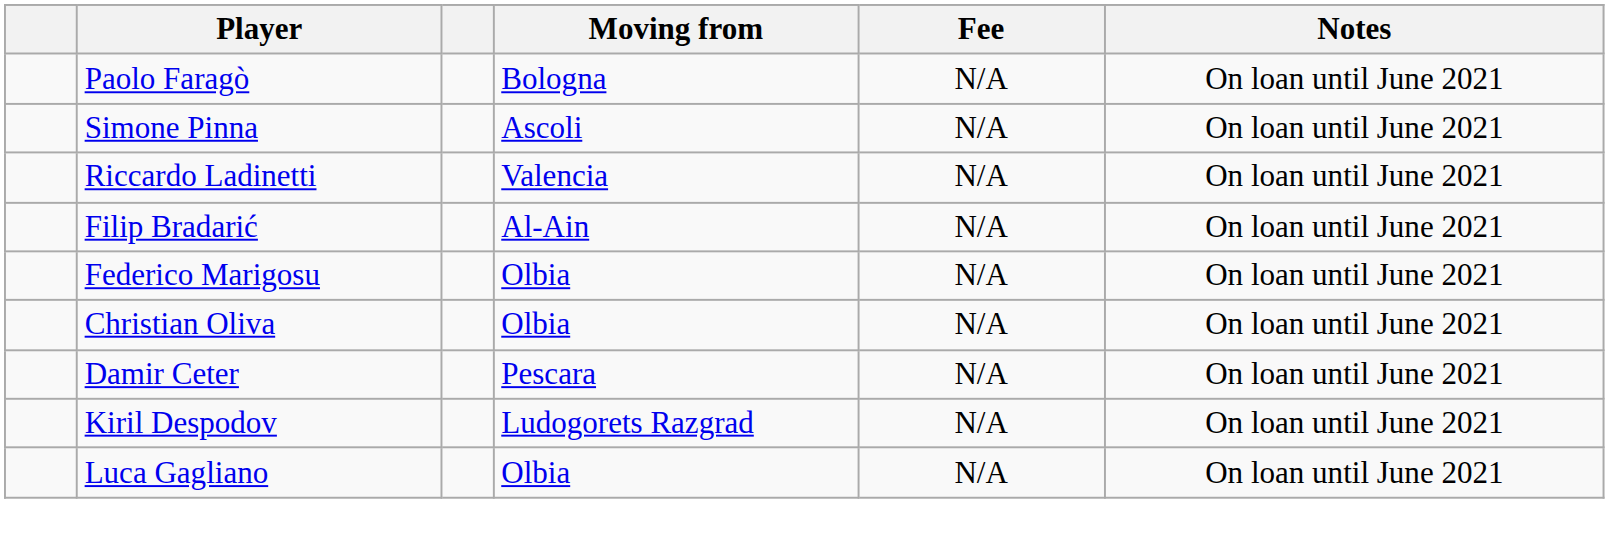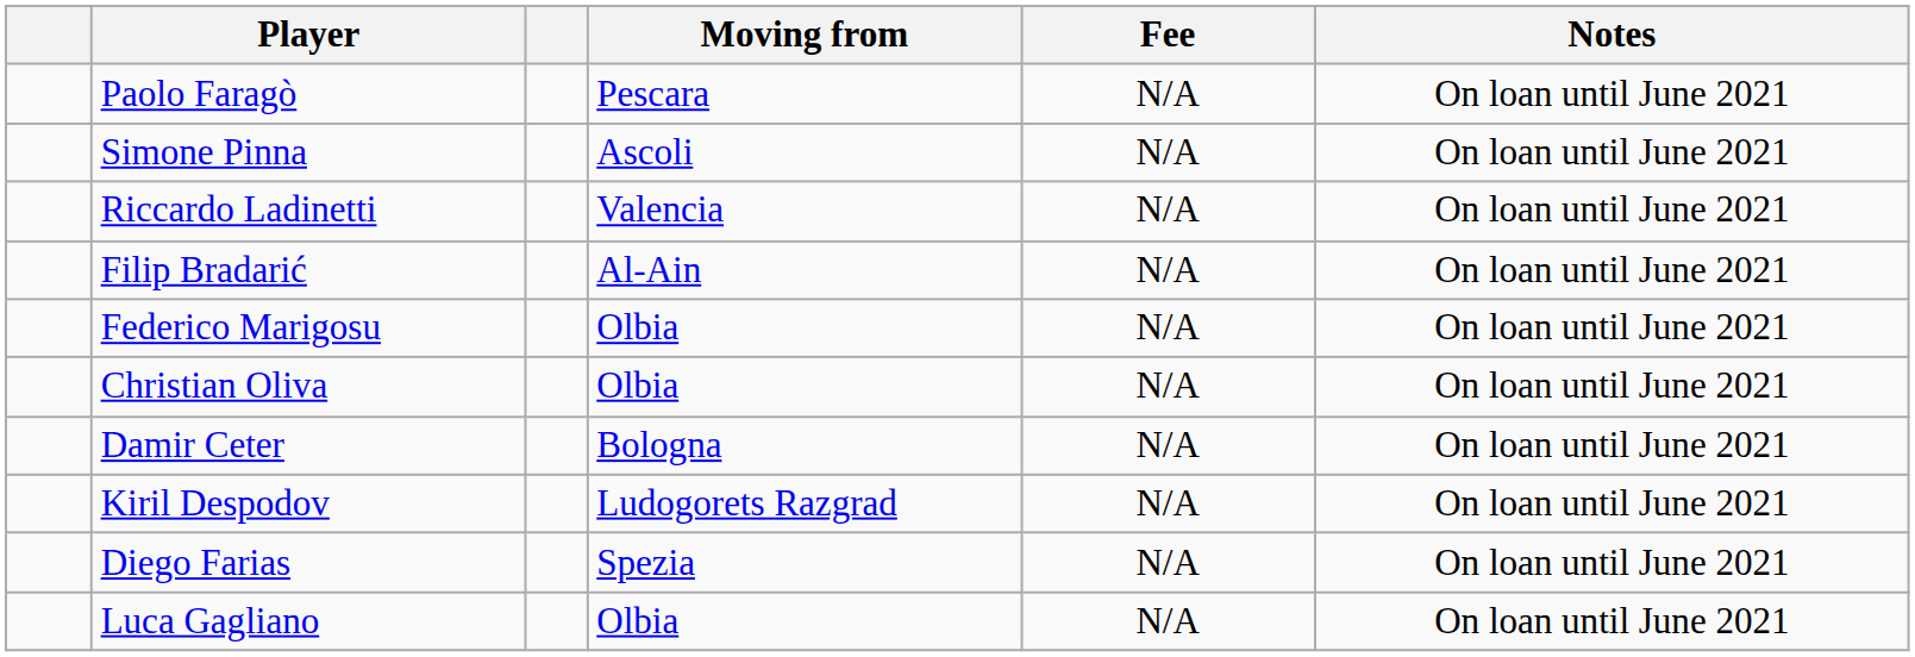Paolo Faragò | Moving from: Bologna -> Pescara
Damir Ceter | Moving from: Pescara -> Bologna
+ row: Diego Farias | Spezia | N/A | On loan until June 2021
